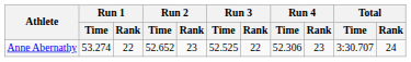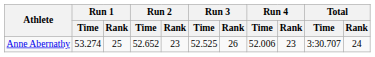Anne Abernathy | Run 1 / Rank: 22 -> 25
Anne Abernathy | Run 3 / Rank: 22 -> 26
Anne Abernathy | Run 4 / Time: 52.306 -> 52.006
